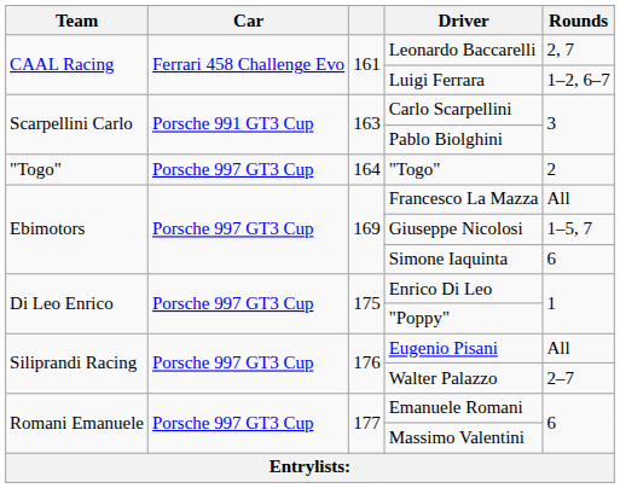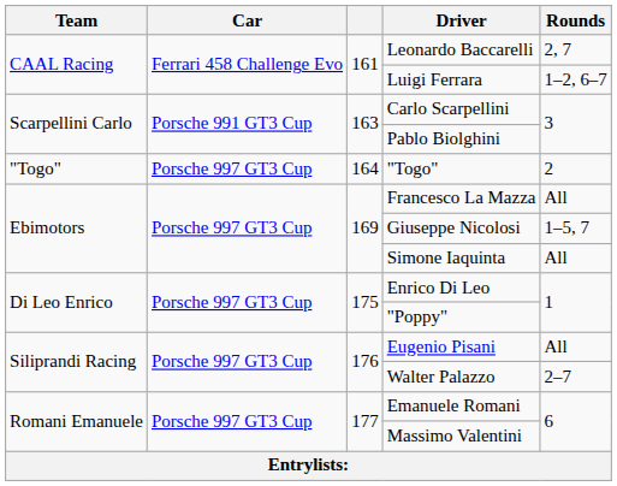Simone Iaquinta | Rounds: 6 -> All
